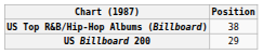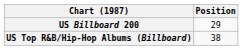rows swapped: US Billboard 200 <-> US Top R&B/Hip-Hop Albums (Billboard)
